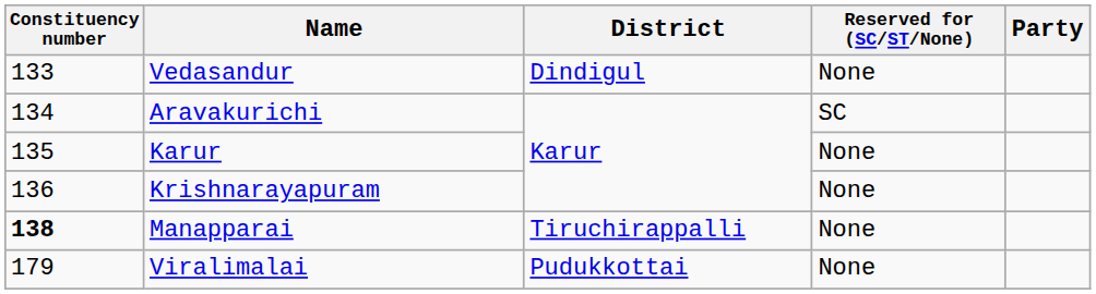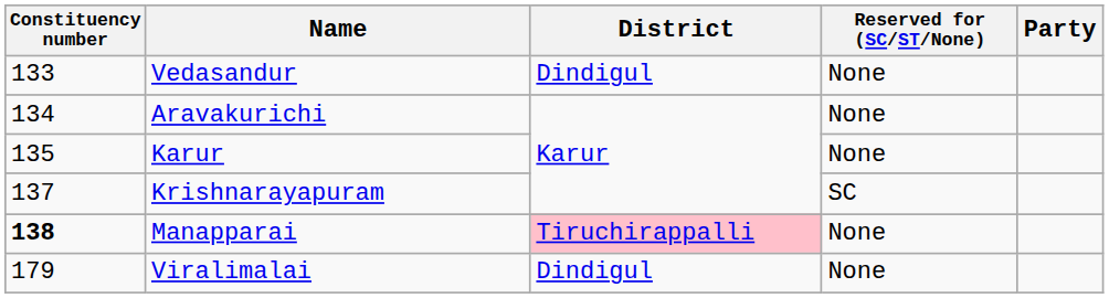Aravakurichi | Reserved for (SC/ST/None): SC -> None
Krishnarayapuram | Constituency number: 136 -> 137
Krishnarayapuram | Reserved for (SC/ST/None): None -> SC
Manapparai | District: no background -> pink background
Viralimalai | District: Pudukkottai -> Dindigul
